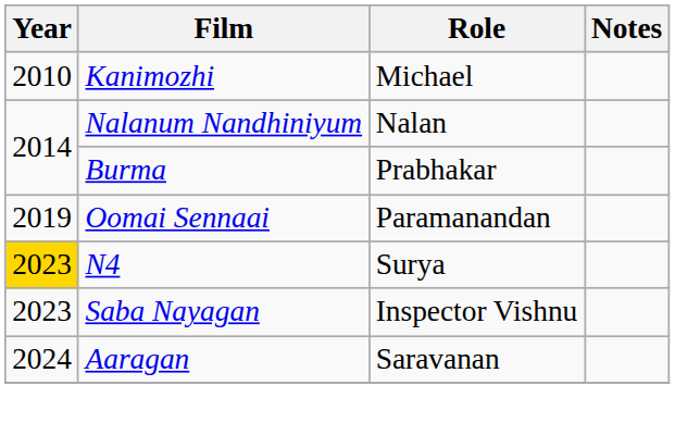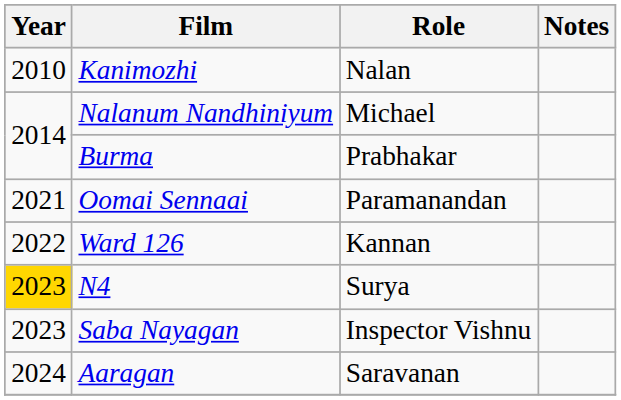Kanimozhi | Role: Michael -> Nalan
Nalanum Nandhiniyum | Role: Nalan -> Michael
Oomai Sennaai | Year: 2019 -> 2021
+ row: 2022 | Ward 126 | Kannan
